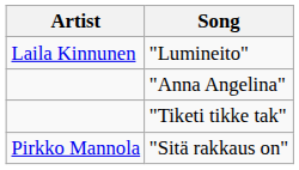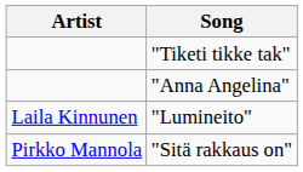rows swapped: "Lumineito" <-> "Tiketi tikke tak"
